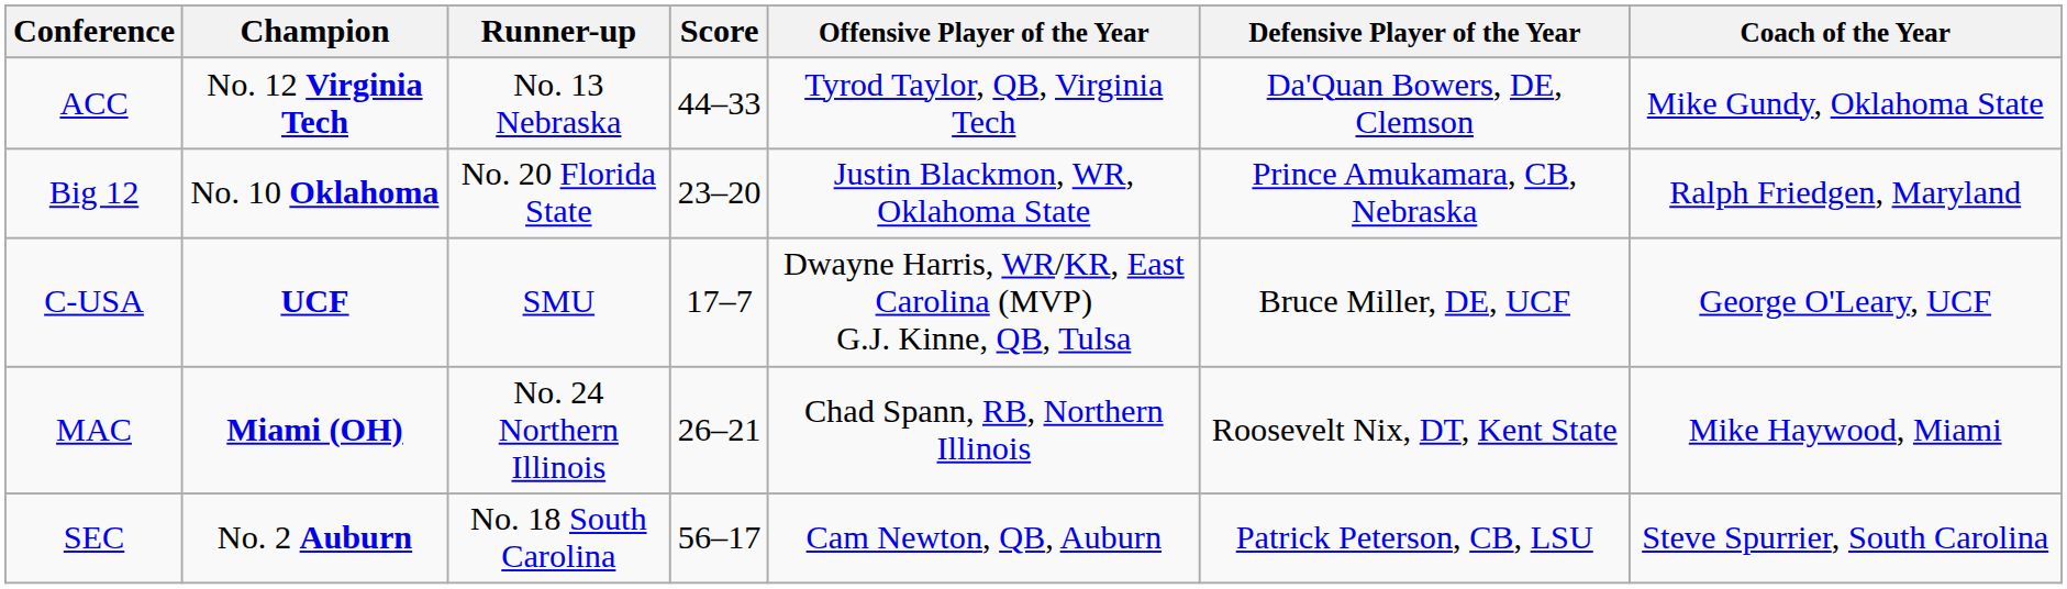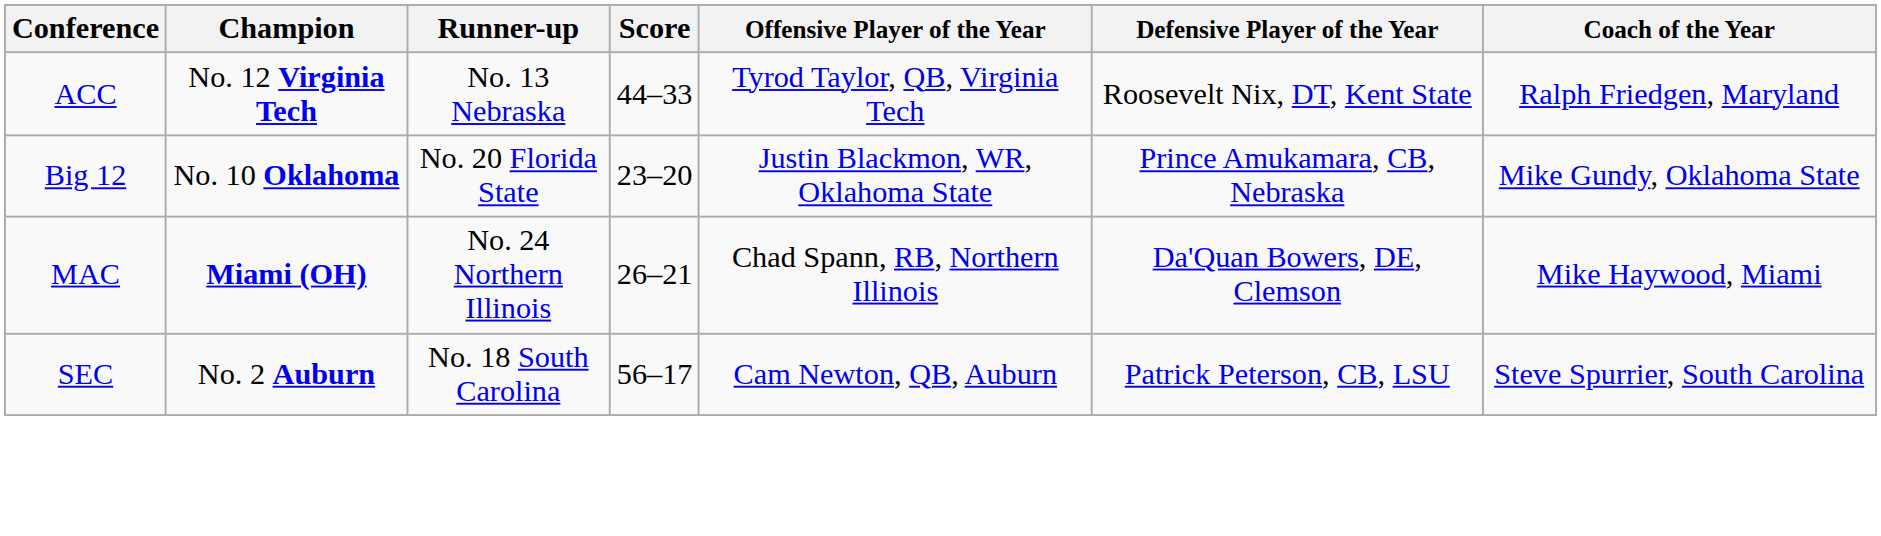ACC | Defensive Player of the Year: Da'Quan Bowers, DE, Clemson -> Roosevelt Nix, DT, Kent State
ACC | Coach of the Year: Mike Gundy, Oklahoma State -> Ralph Friedgen, Maryland
Big 12 | Coach of the Year: Ralph Friedgen, Maryland -> Mike Gundy, Oklahoma State
- row: C-USA | UCF | SMU | 17–7 | Dwayne Harris, WR/KR, East Carolina (MVP) G.J. Kinne, QB, Tulsa | Bruce Miller, DE, UCF | George O'Leary, UCF
MAC | Defensive Player of the Year: Roosevelt Nix, DT, Kent State -> Da'Quan Bowers, DE, Clemson
